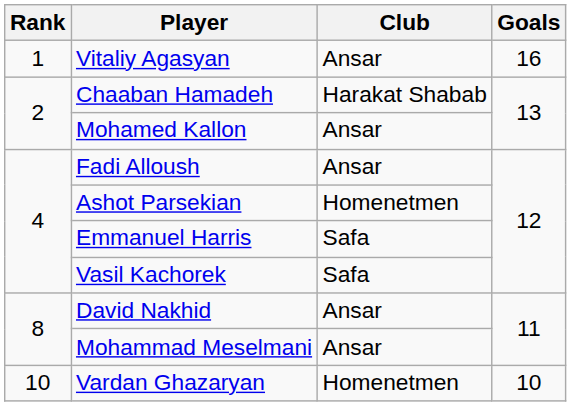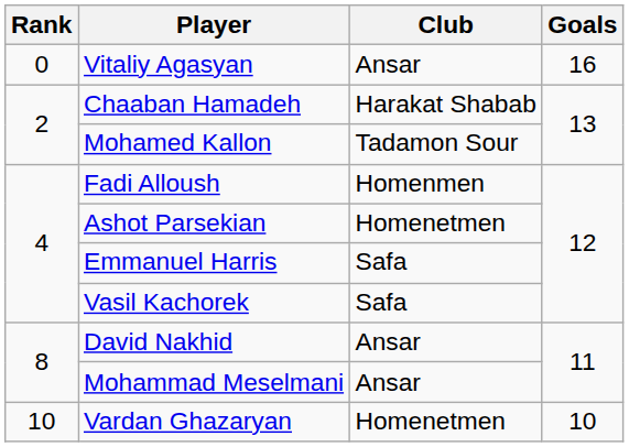Vitaliy Agasyan | Rank: 1 -> 0
Mohamed Kallon | Club: Ansar -> Tadamon Sour
Fadi Alloush | Club: Ansar -> Homenmen
